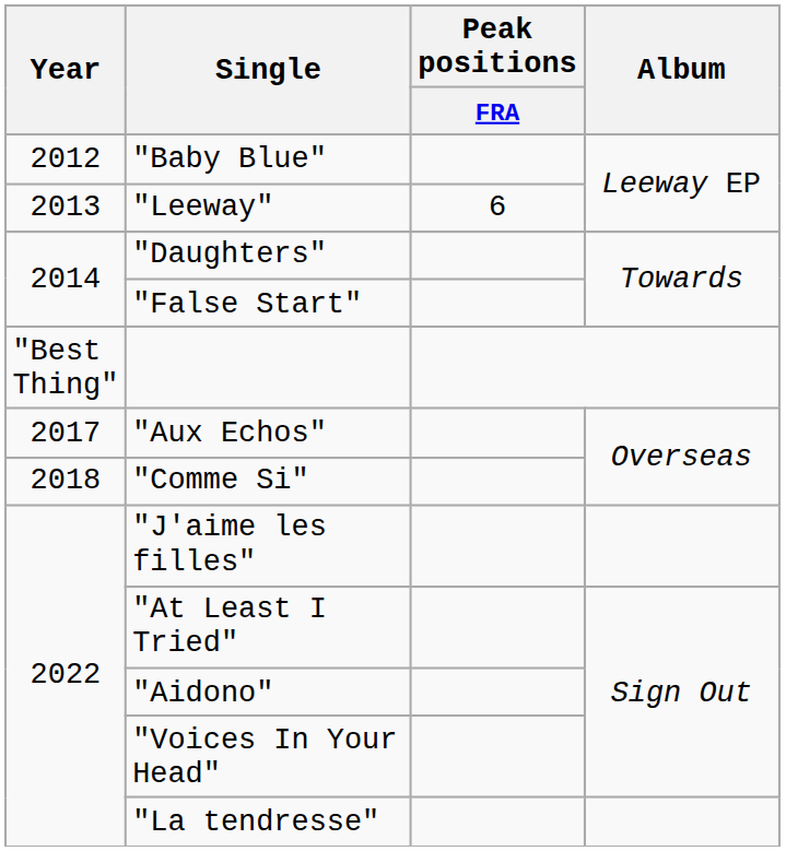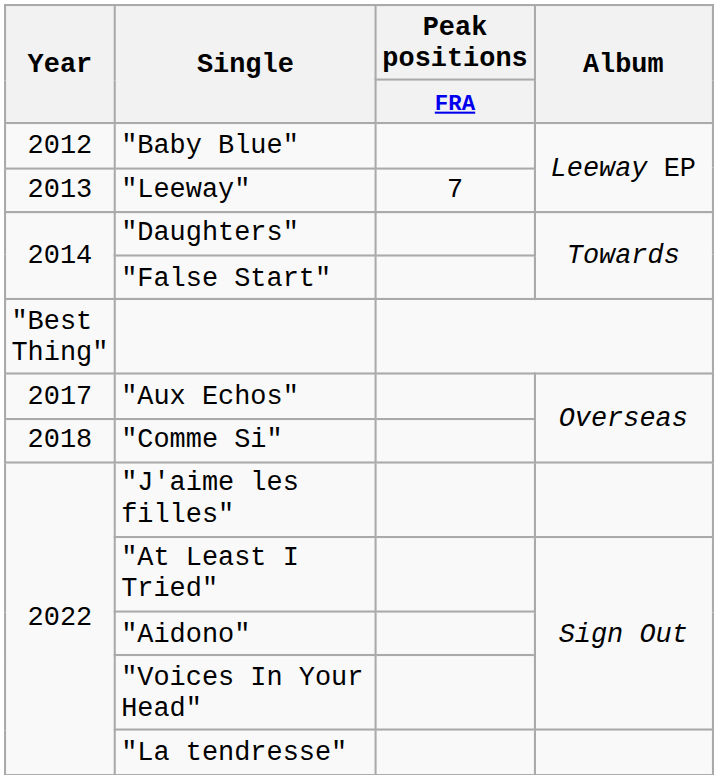"Leeway" | Peak positions / FRA: 6 -> 7
